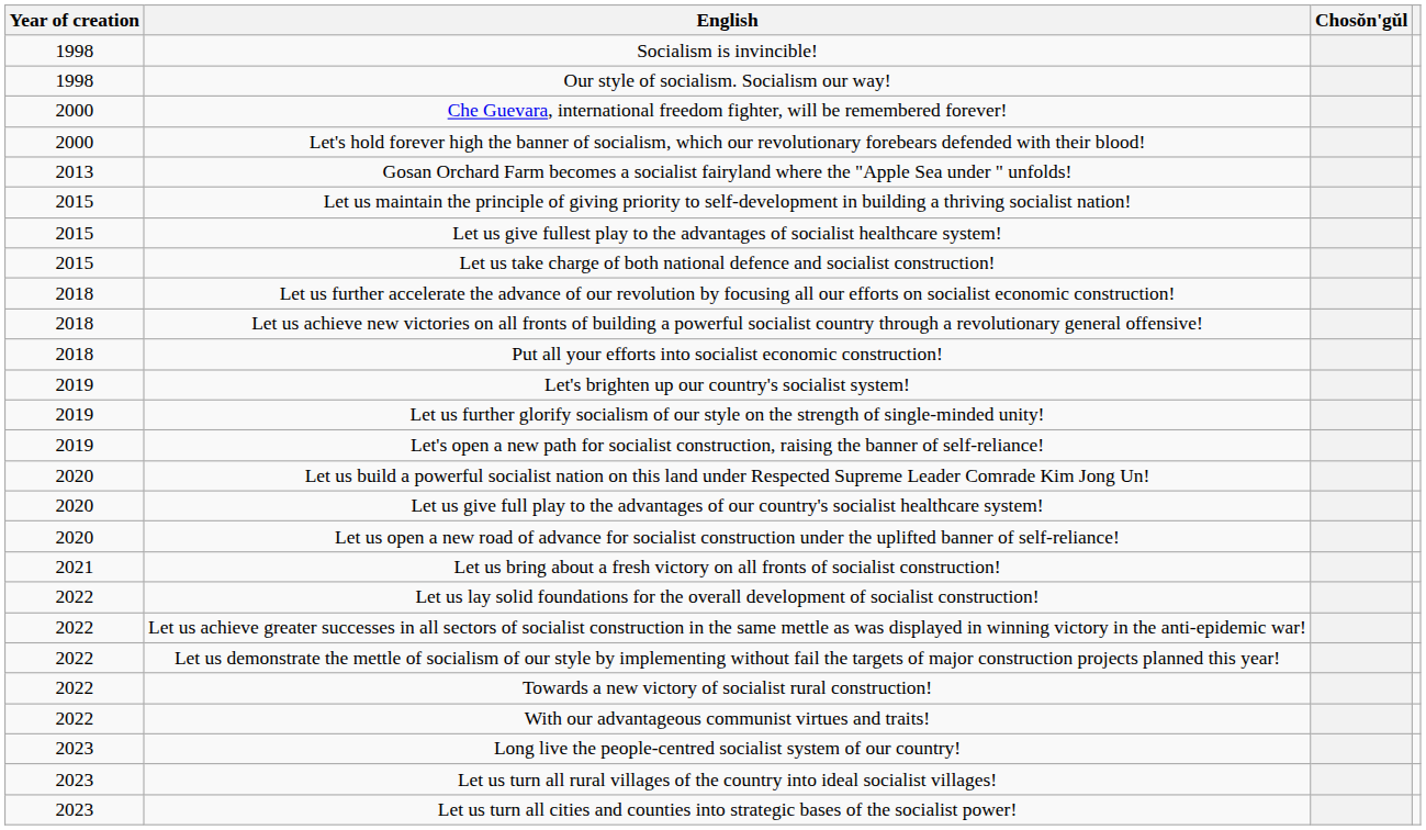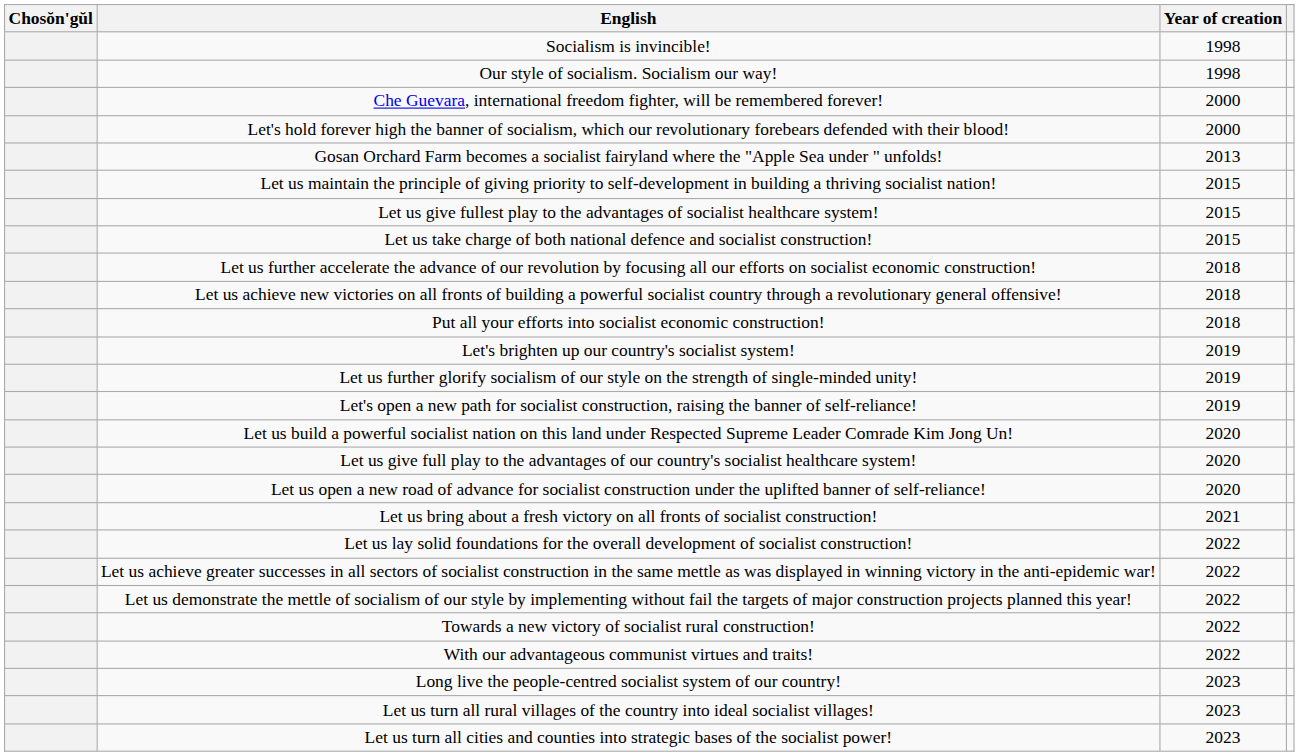columns swapped: Chosŏn'gŭl <-> Year of creation
